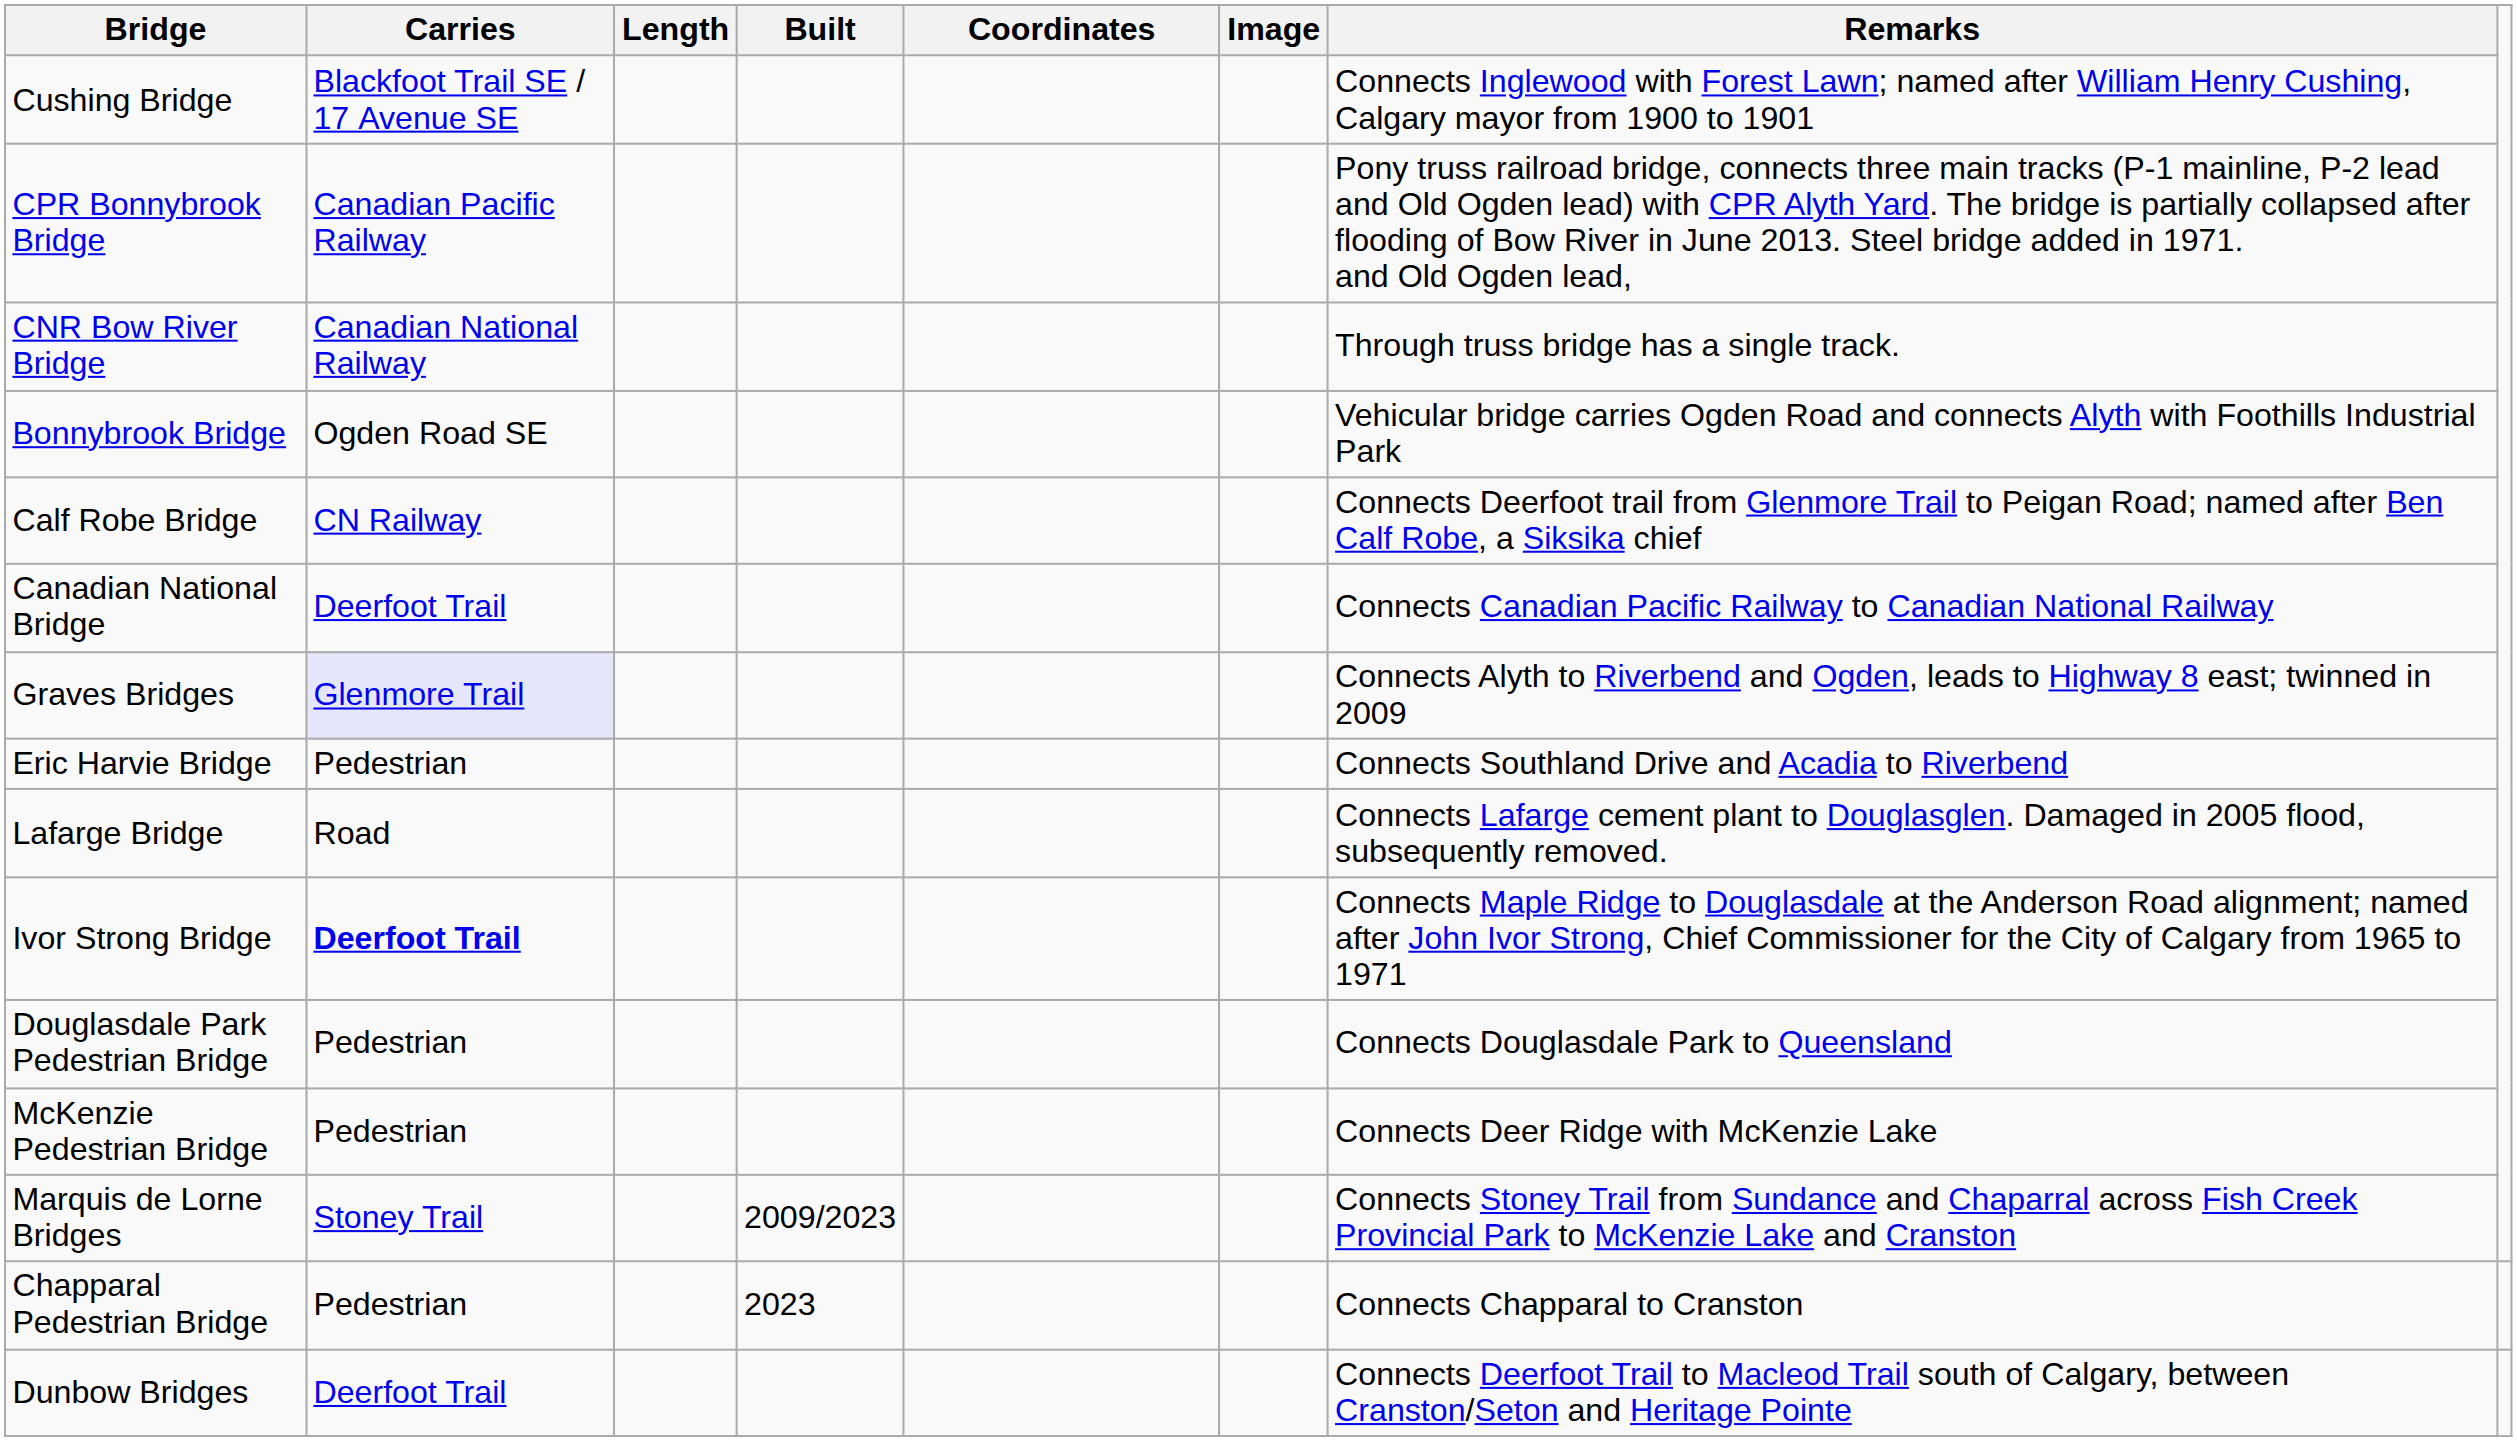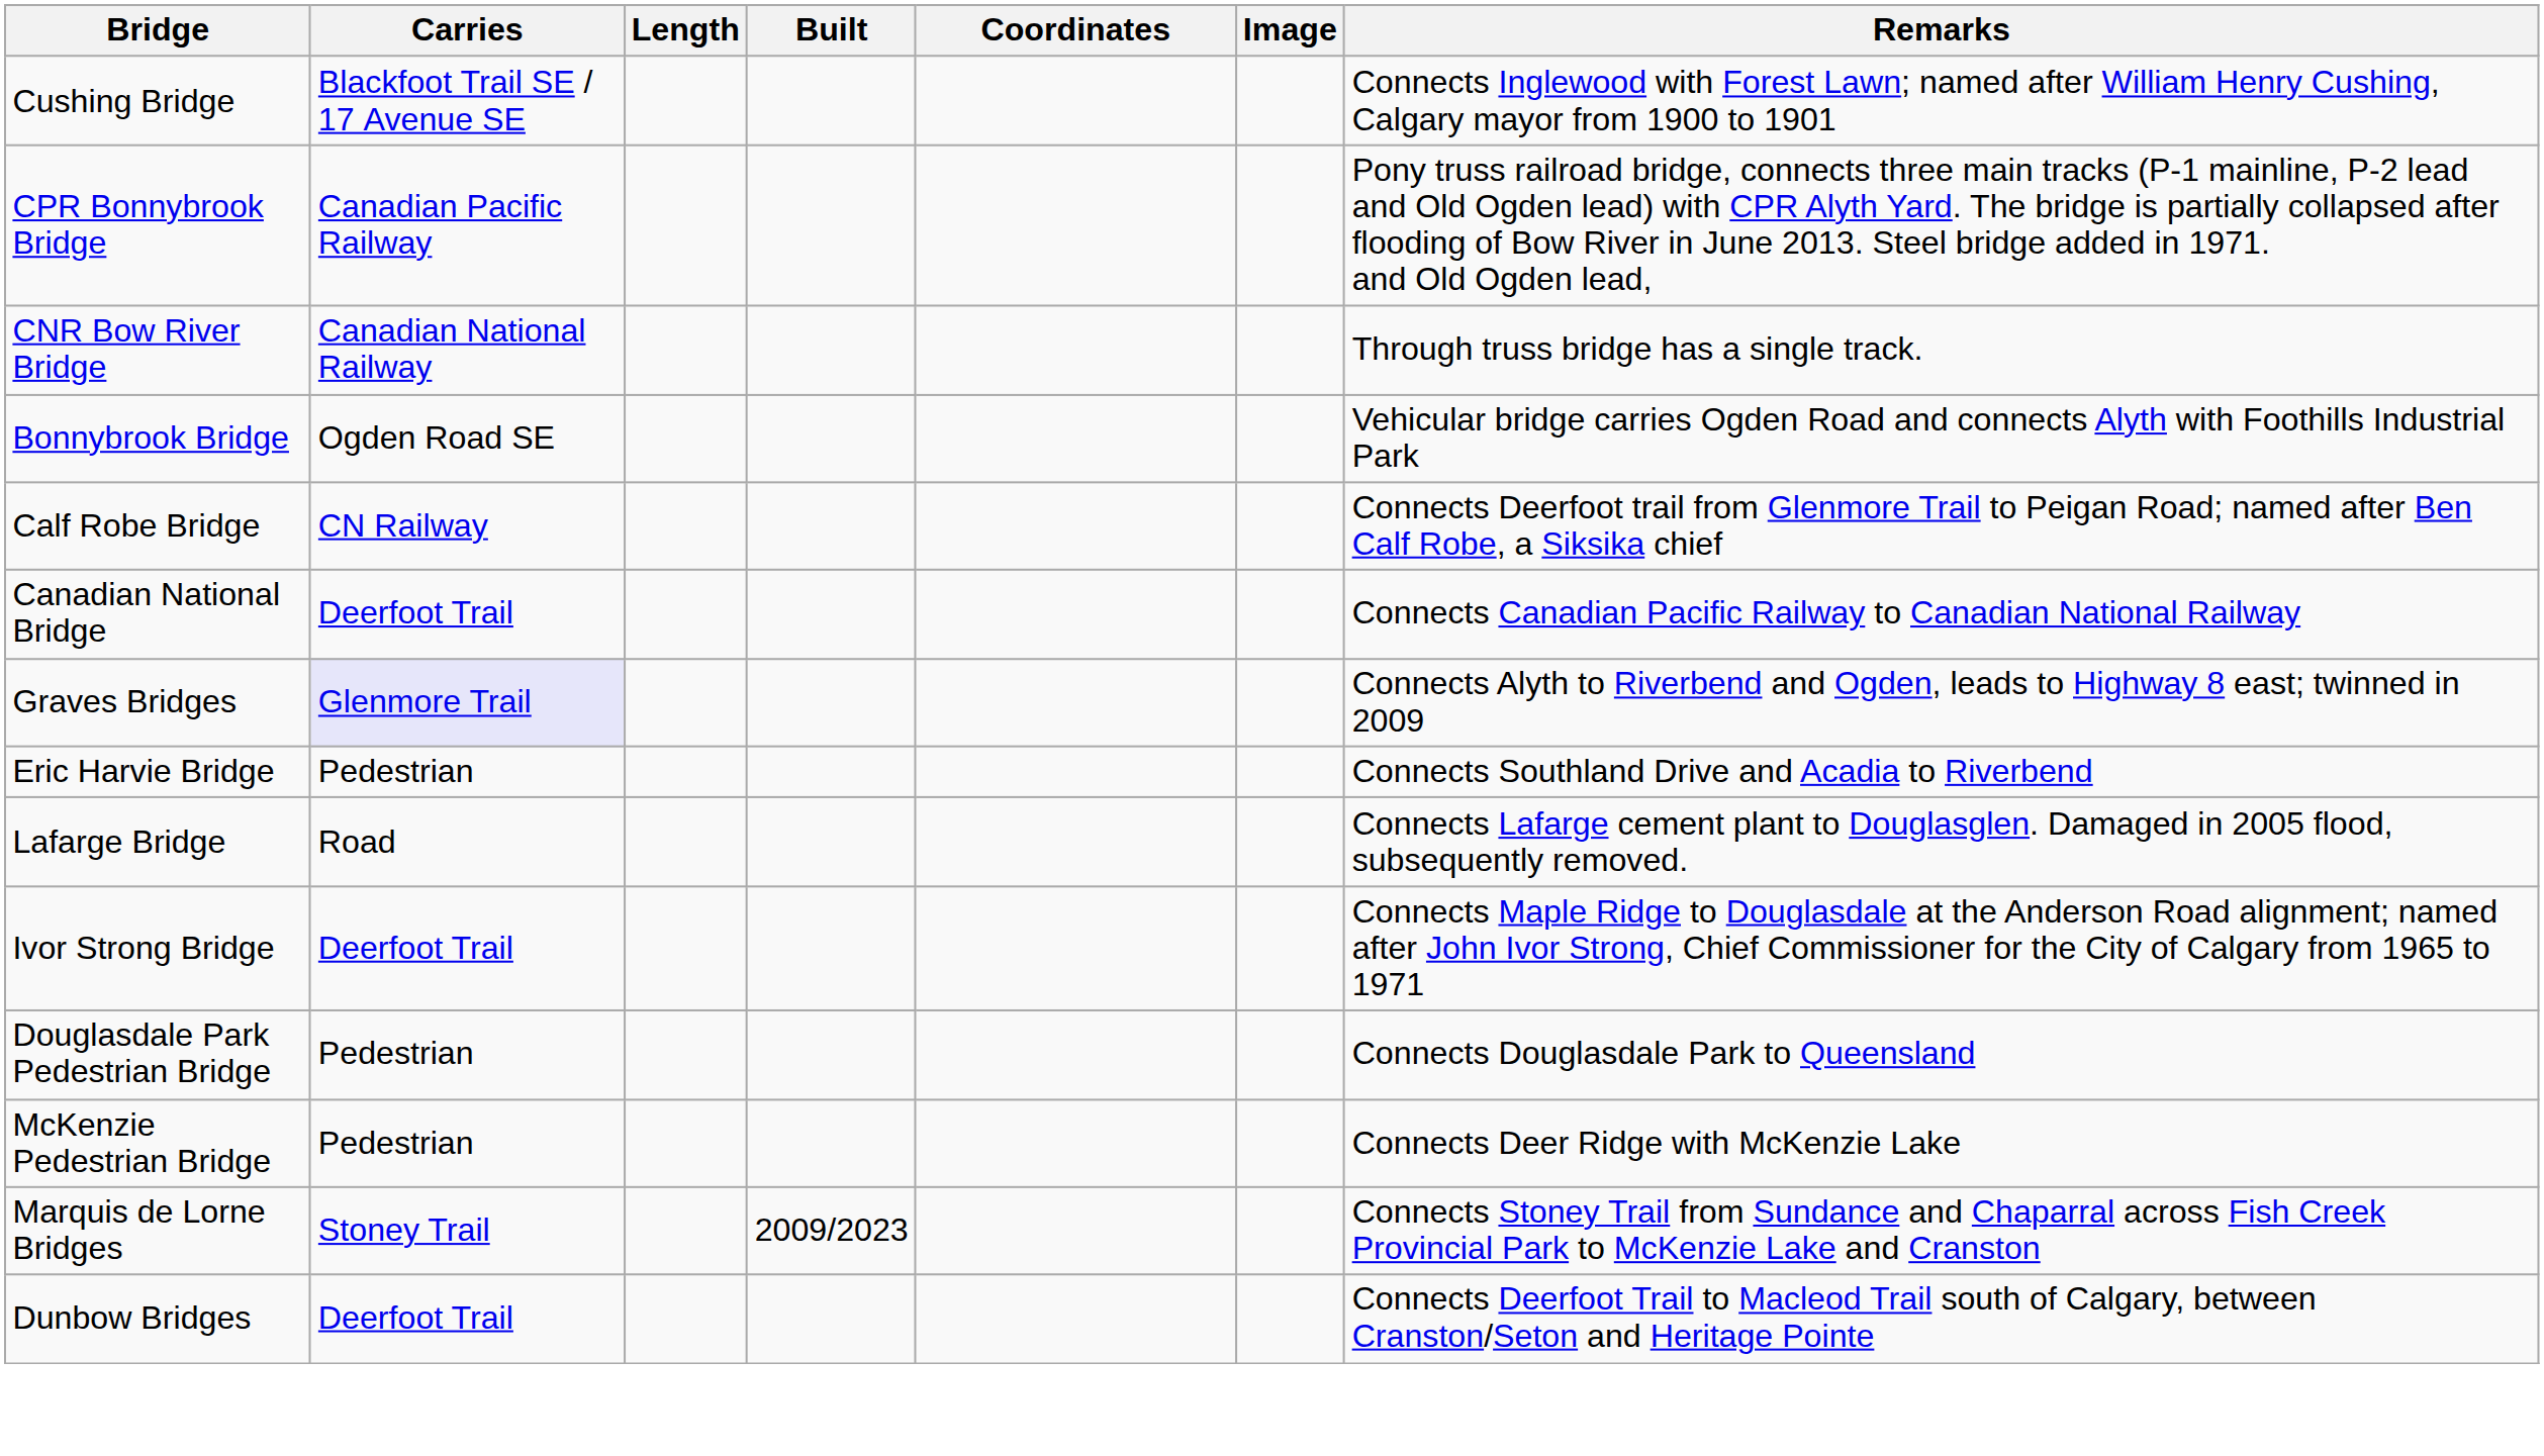Ivor Strong Bridge | Carries: bold -> normal
- row: Chapparal Pedestrian Bridge | Pedestrian | 2023 | Connects Chapparal to Cranston
